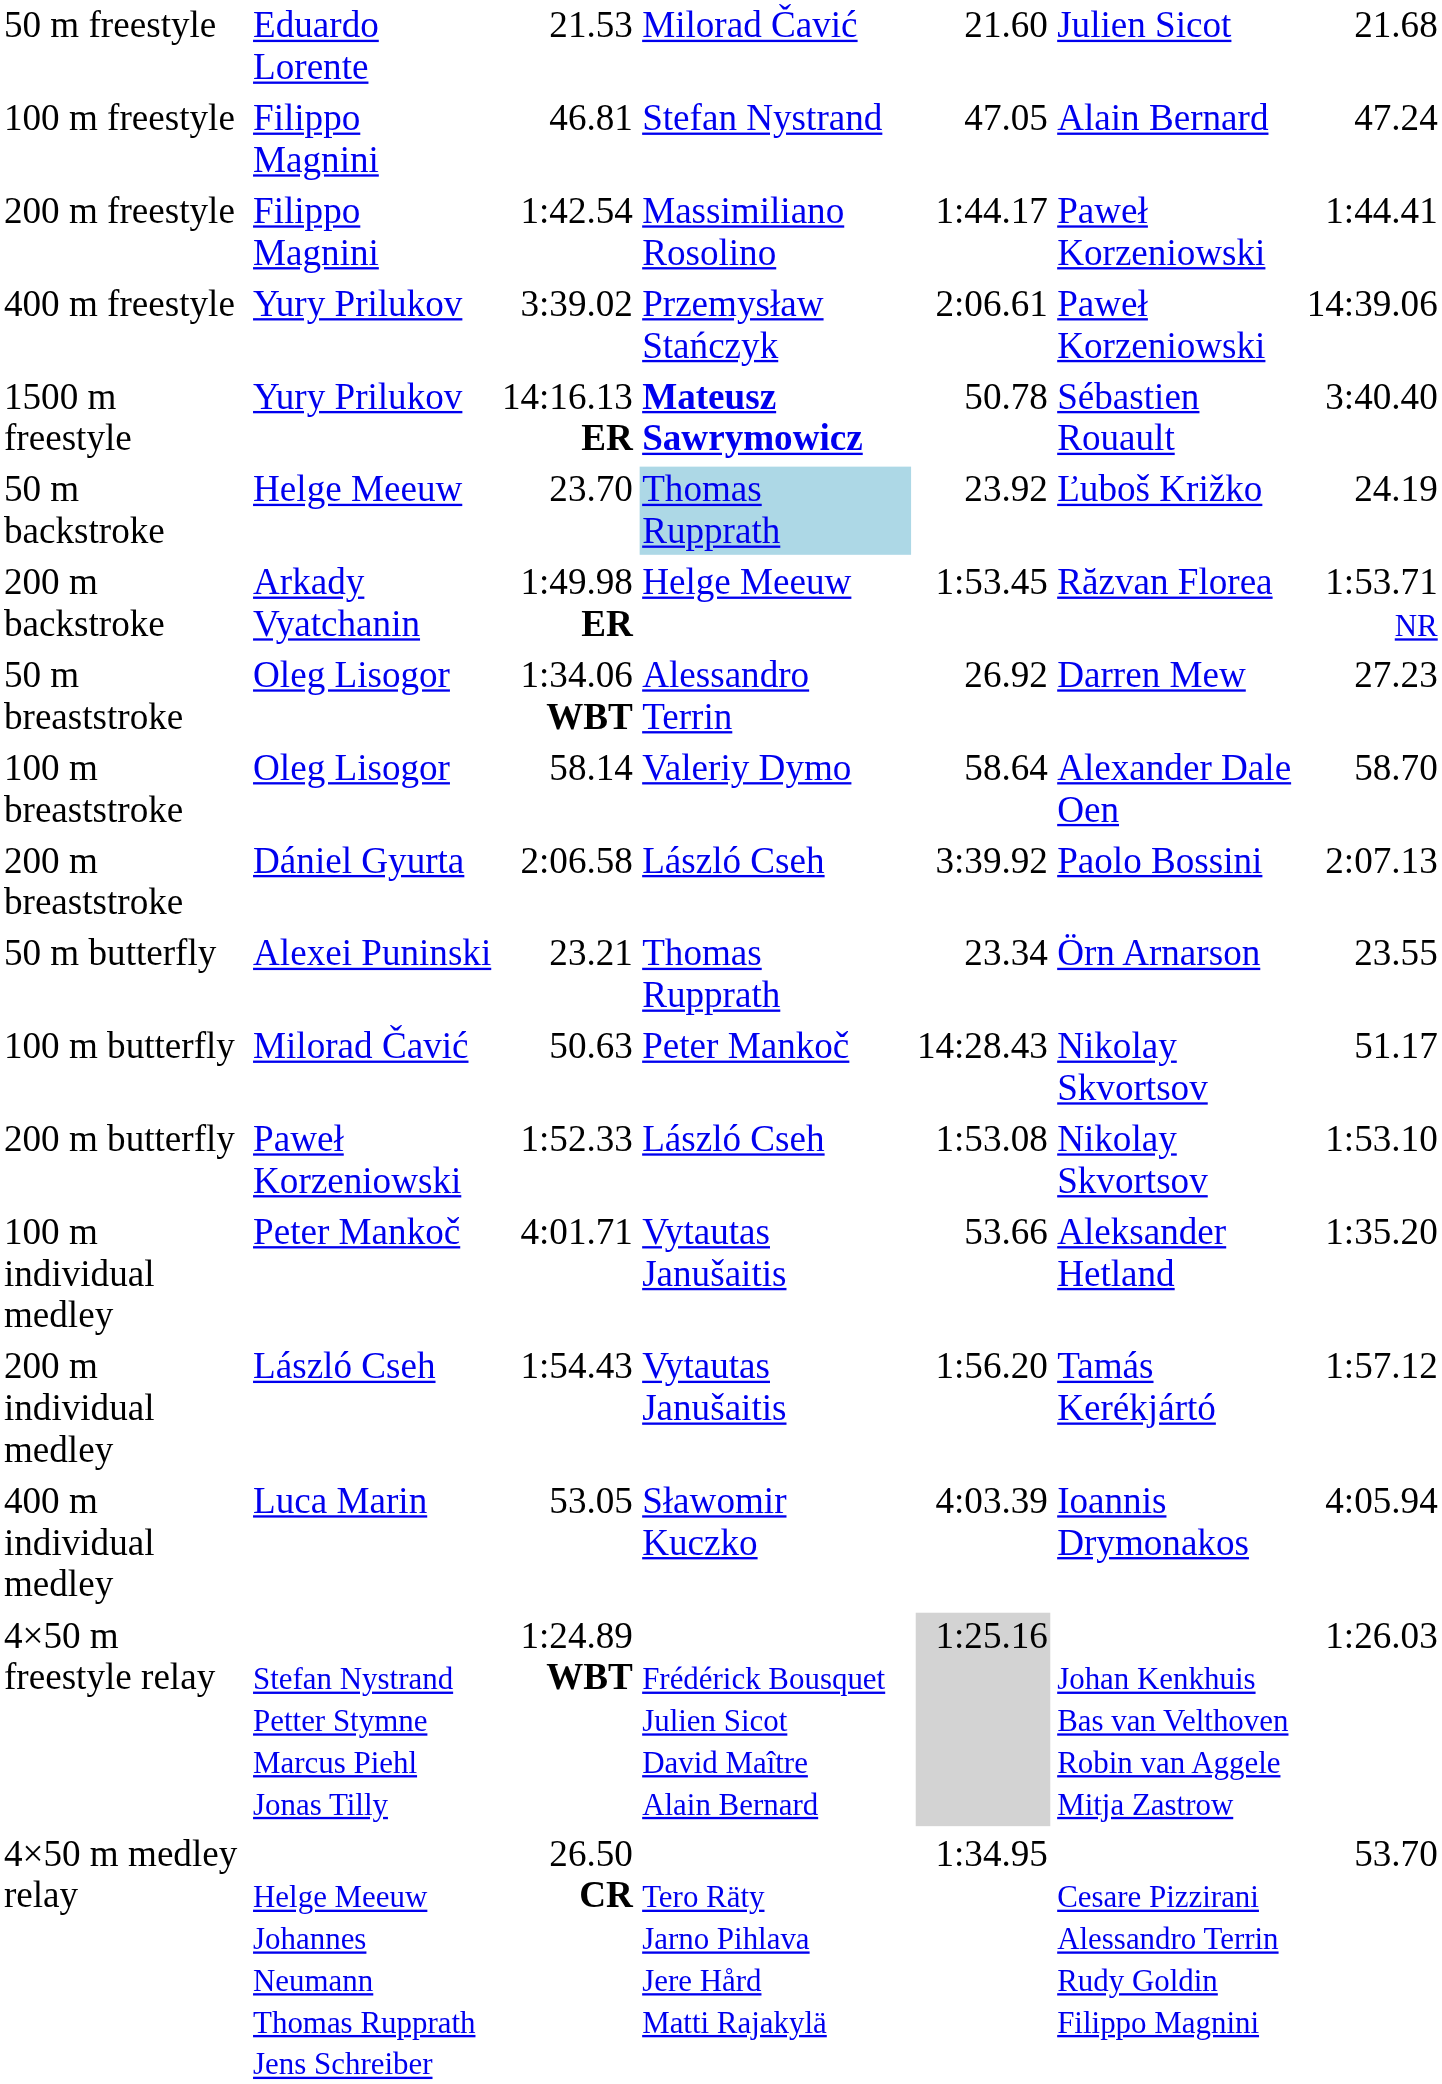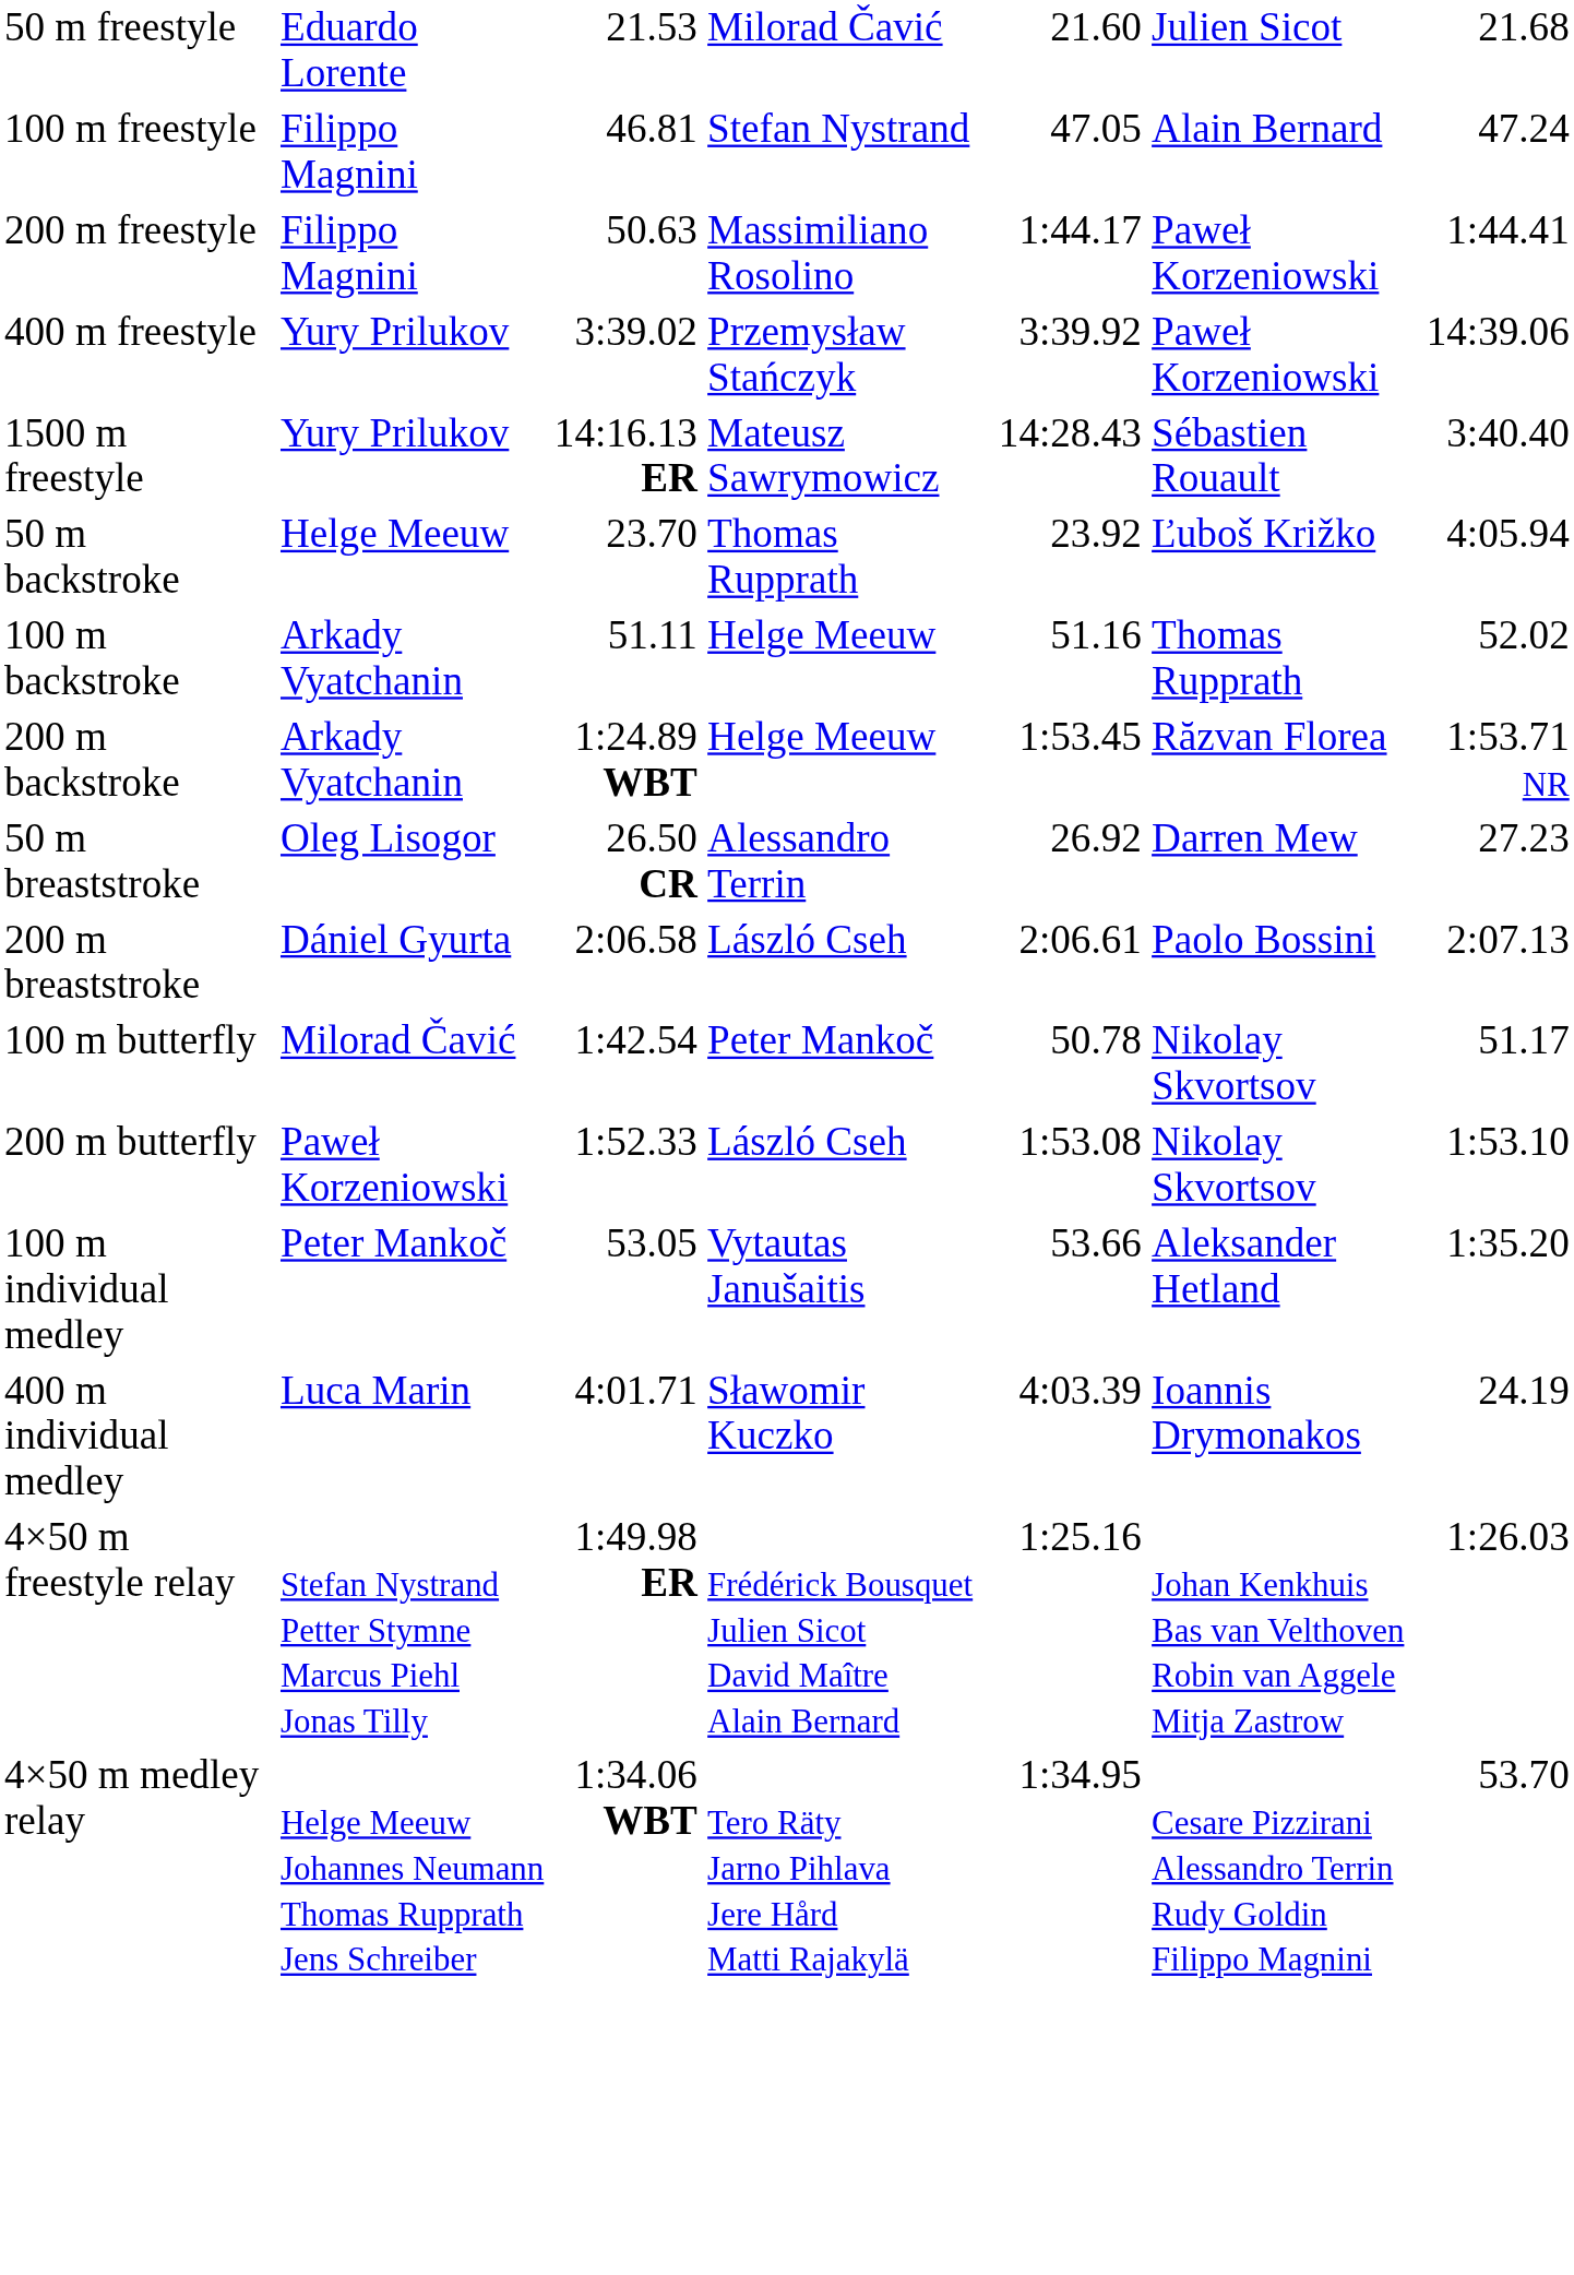200 m freestyle | column 3: 1:42.54 -> 50.63
400 m freestyle | column 5: 2:06.61 -> 3:39.92
1500 m freestyle | column 4: bold -> normal
1500 m freestyle | column 5: 50.78 -> 14:28.43
50 m backstroke | column 4: lightblue background -> no background
50 m backstroke | column 7: 24.19 -> 4:05.94
+ row: 100 m backstroke | Arkady Vyatchanin | 51.11 | Helge Meeuw | 51.16 | Thomas Rupprath | 52.02
200 m backstroke | column 3: 1:49.98 ER -> 1:24.89 WBT
50 m breaststroke | column 3: 1:34.06 WBT -> 26.50 CR
- row: 100 m breaststroke | Oleg Lisogor | 58.14 | Valeriy Dymo | 58.64 | Alexander Dale Oen | 58.70
200 m breaststroke | column 5: 3:39.92 -> 2:06.61
- row: 50 m butterfly | Alexei Puninski | 23.21 | Thomas Rupprath | 23.34 | Örn Arnarson | 23.55
100 m butterfly | column 3: 50.63 -> 1:42.54
100 m butterfly | column 5: 14:28.43 -> 50.78
100 m individual medley | column 3: 4:01.71 -> 53.05
- row: 200 m individual medley | László Cseh | 1:54.43 | Vytautas Janušaitis | 1:56.20 | Tamás Kerékjártó | 1:57.12
400 m individual medley | column 3: 53.05 -> 4:01.71
400 m individual medley | column 7: 4:05.94 -> 24.19
4×50 m freestyle relay | column 3: 1:24.89 WBT -> 1:49.98 ER
4×50 m freestyle relay | column 5: lightgrey background -> no background
4×50 m medley relay | column 3: 26.50 CR -> 1:34.06 WBT
